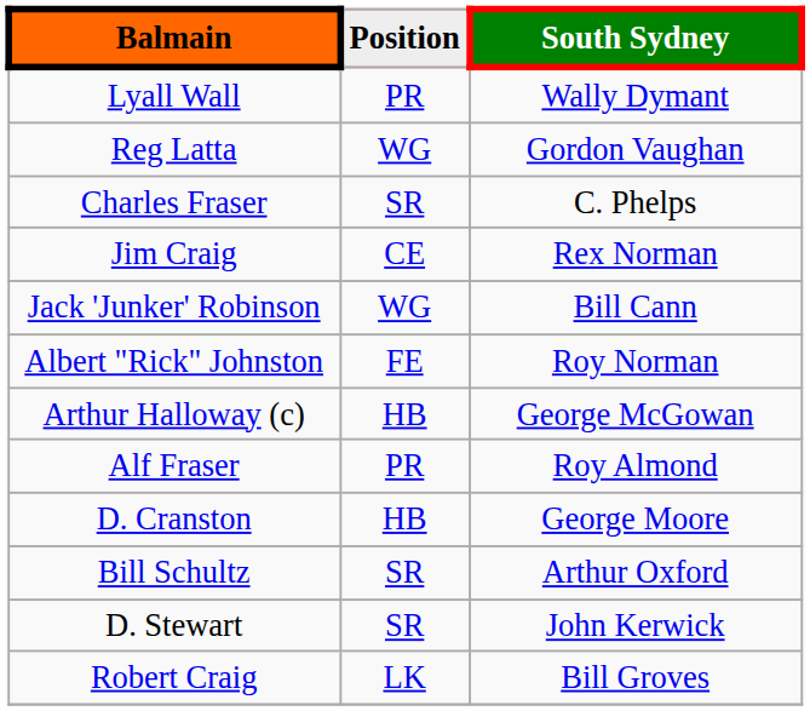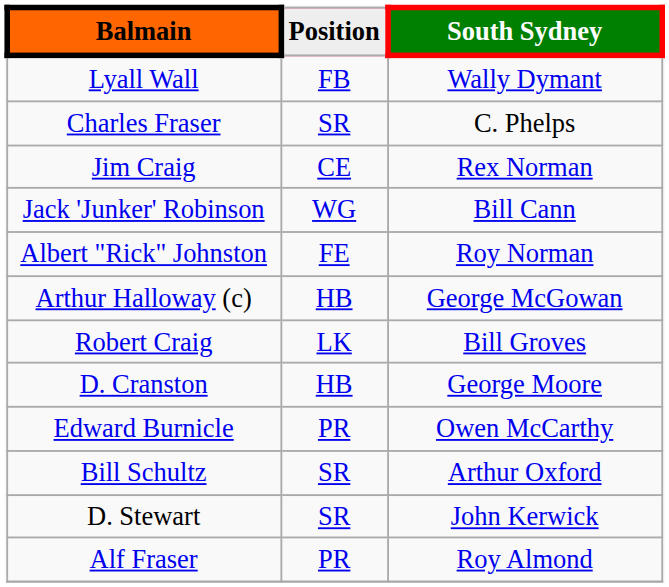Lyall Wall | Position: PR -> FB
- row: Reg Latta | WG | Gordon Vaughan
rows swapped: Alf Fraser <-> Robert Craig
+ row: Edward Burnicle | PR | Owen McCarthy
